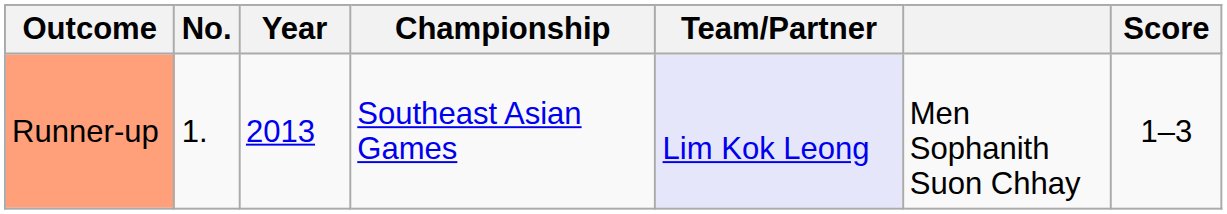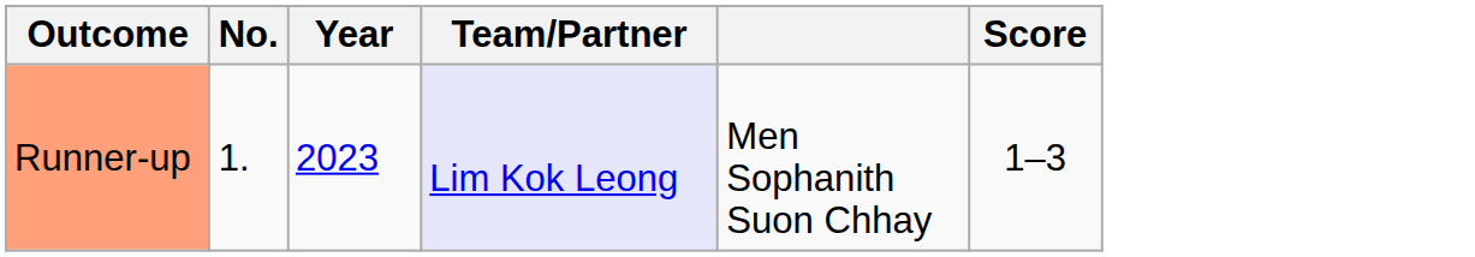- column: Championship | Southeast Asian Games
Runner-up | Year: 2013 -> 2023
